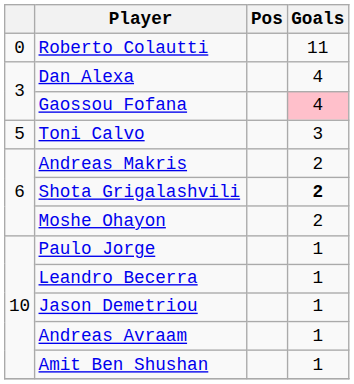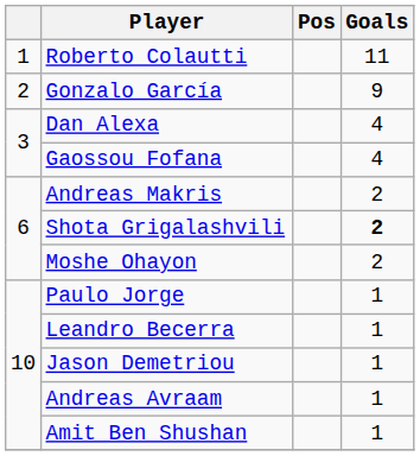Roberto Colautti | column 1: 0 -> 1
+ row: 2 | Gonzalo García | 9
Gaossou Fofana | Goals: pink background -> no background
- row: 5 | Toni Calvo | 3
